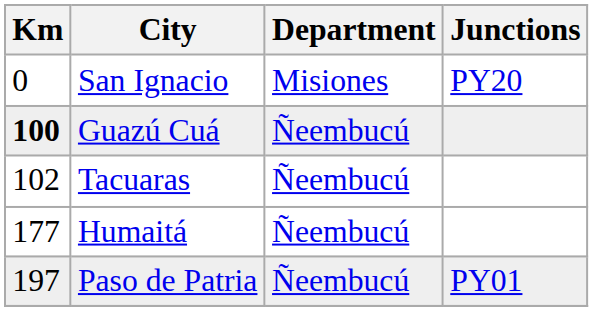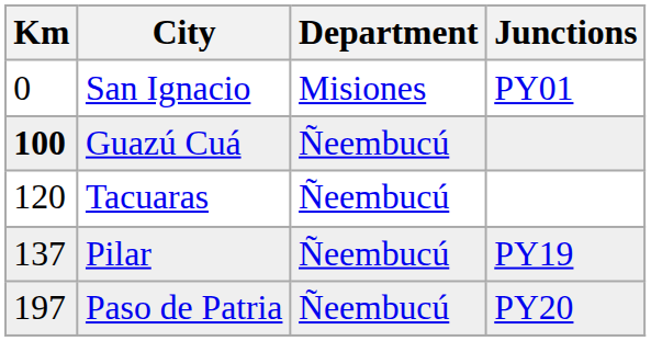San Ignacio | Junctions: PY20 -> PY01
Tacuaras | Km: 102 -> 120
+ row: 137 | Pilar | Ñeembucú | PY19
- row: 177 | Humaitá | Ñeembucú
Paso de Patria | Junctions: PY01 -> PY20
